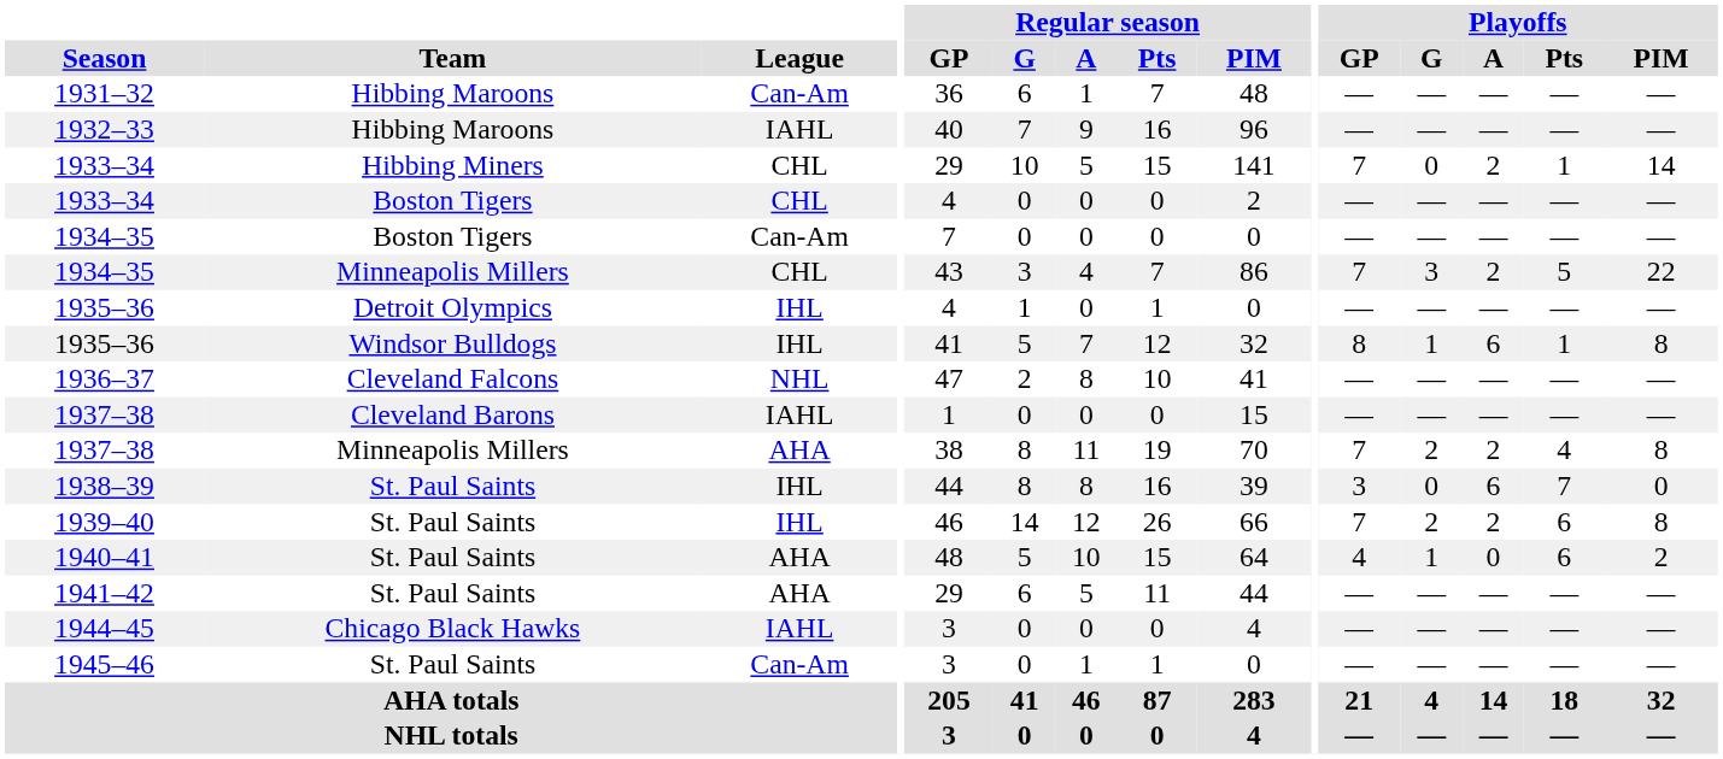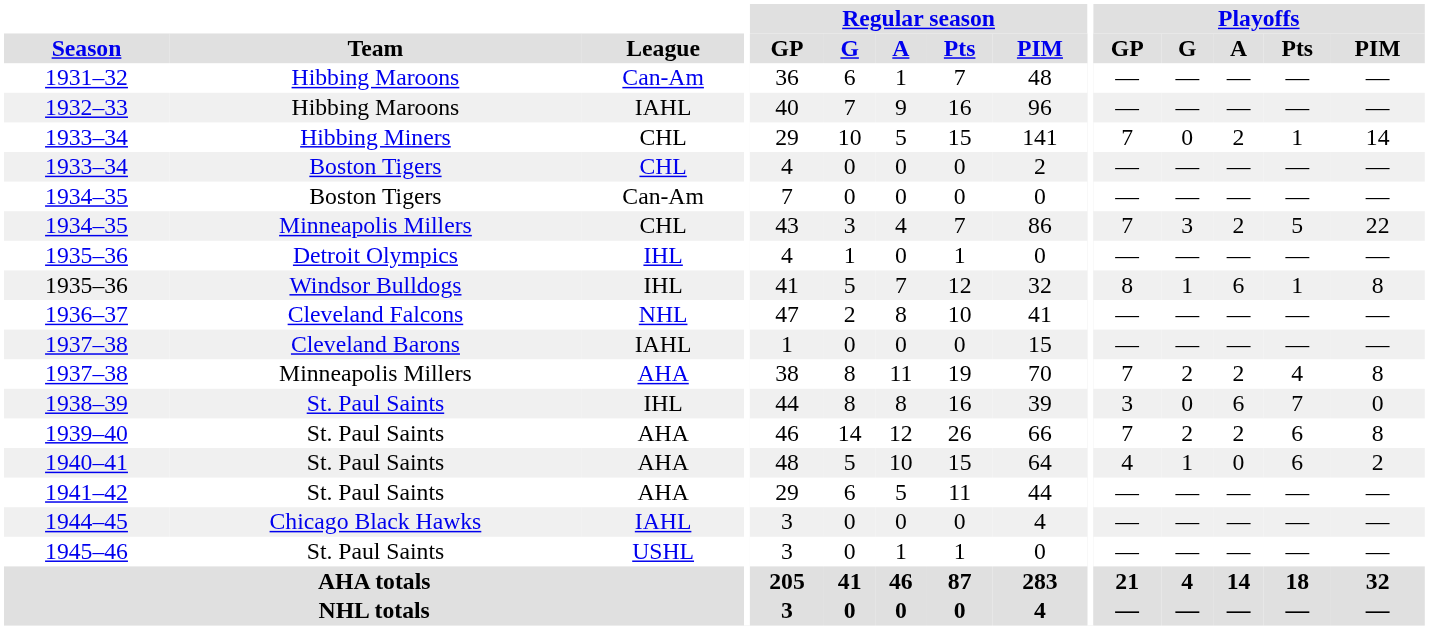1939–40 | League: IHL -> AHA
1945–46 | League: Can-Am -> USHL
